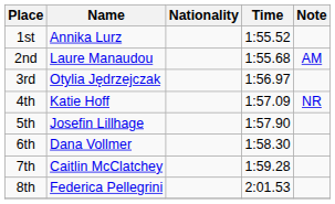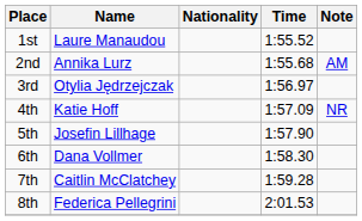1st | Name: Annika Lurz -> Laure Manaudou
2nd | Name: Laure Manaudou -> Annika Lurz
